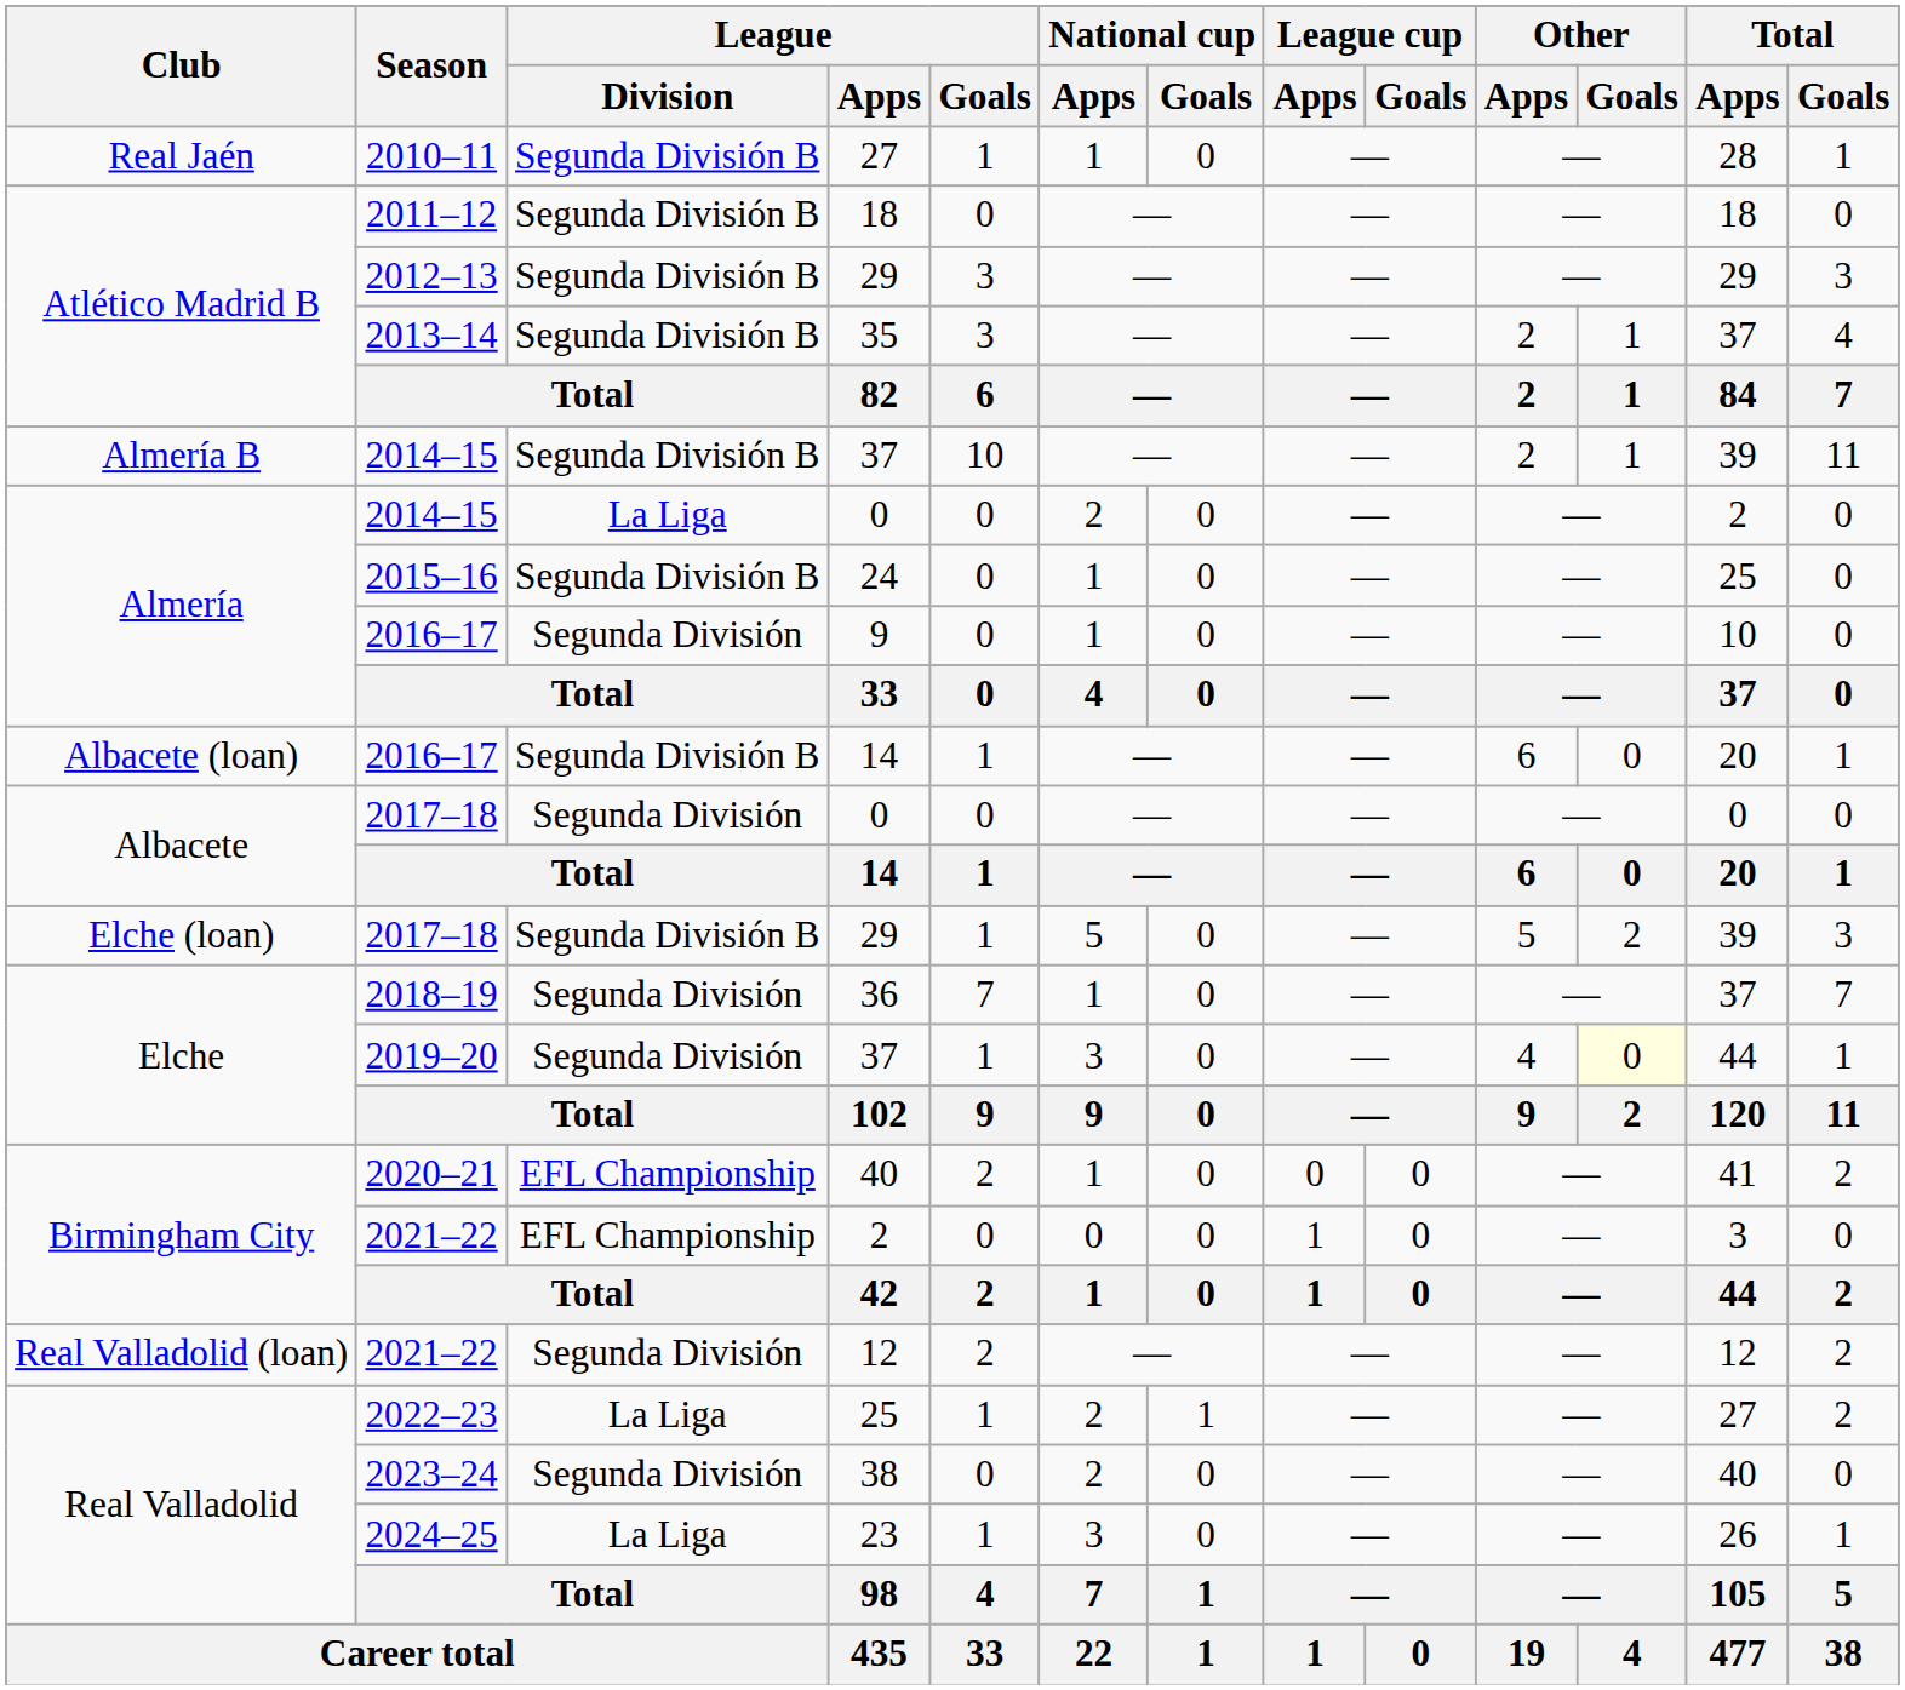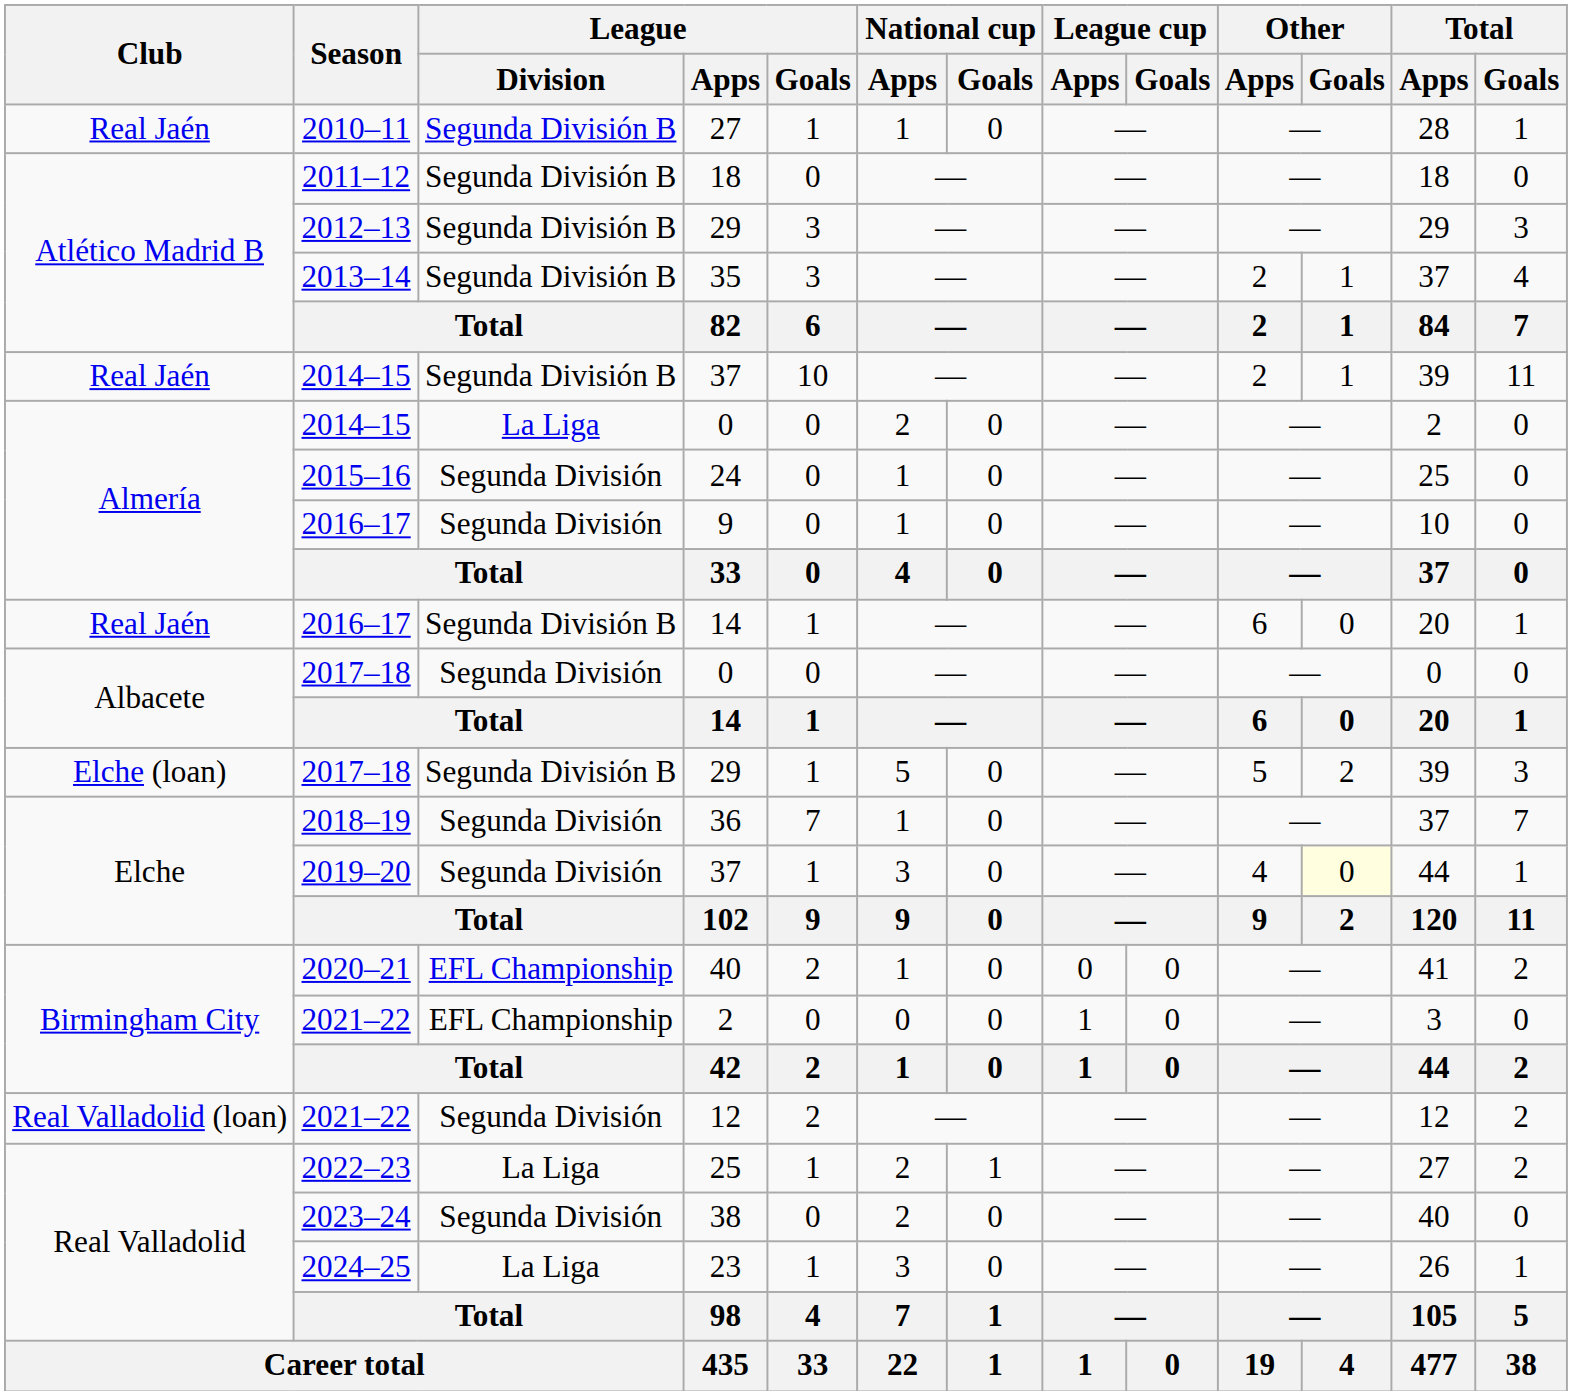2014–15 / 37 | Club: Almería B -> Real Jaén
24 | League / Division: Segunda División B -> Segunda División
2016–17 / 14 | Club: Albacete (loan) -> Real Jaén
